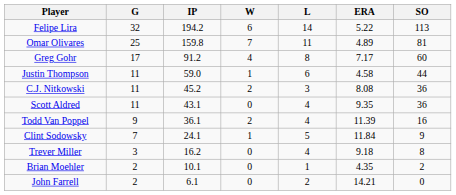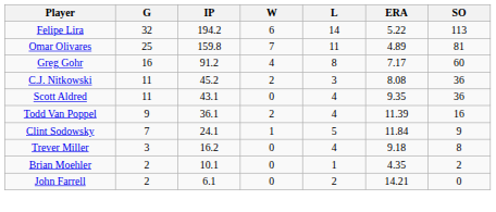Greg Gohr | G: 17 -> 16
- row: Justin Thompson | 11 | 59.0 | 1 | 6 | 4.58 | 44
